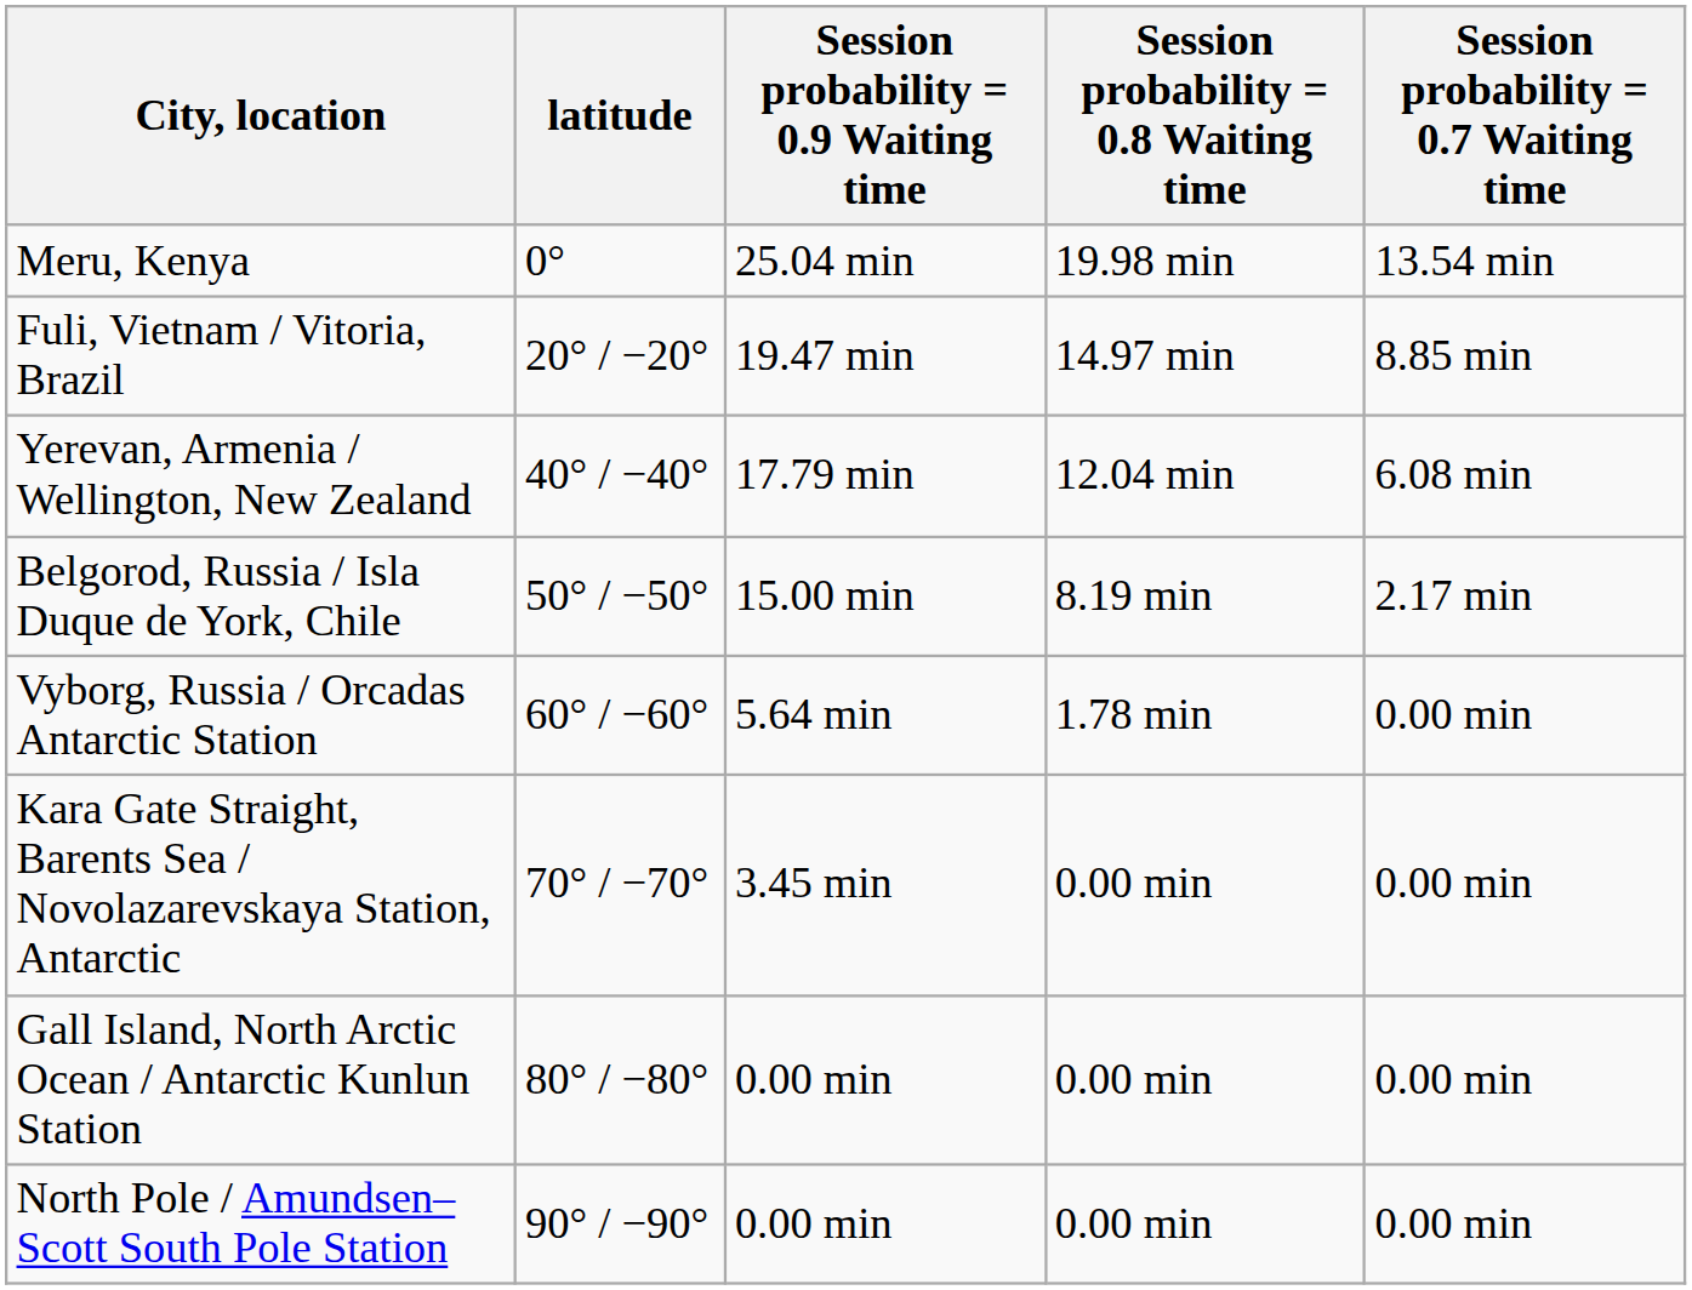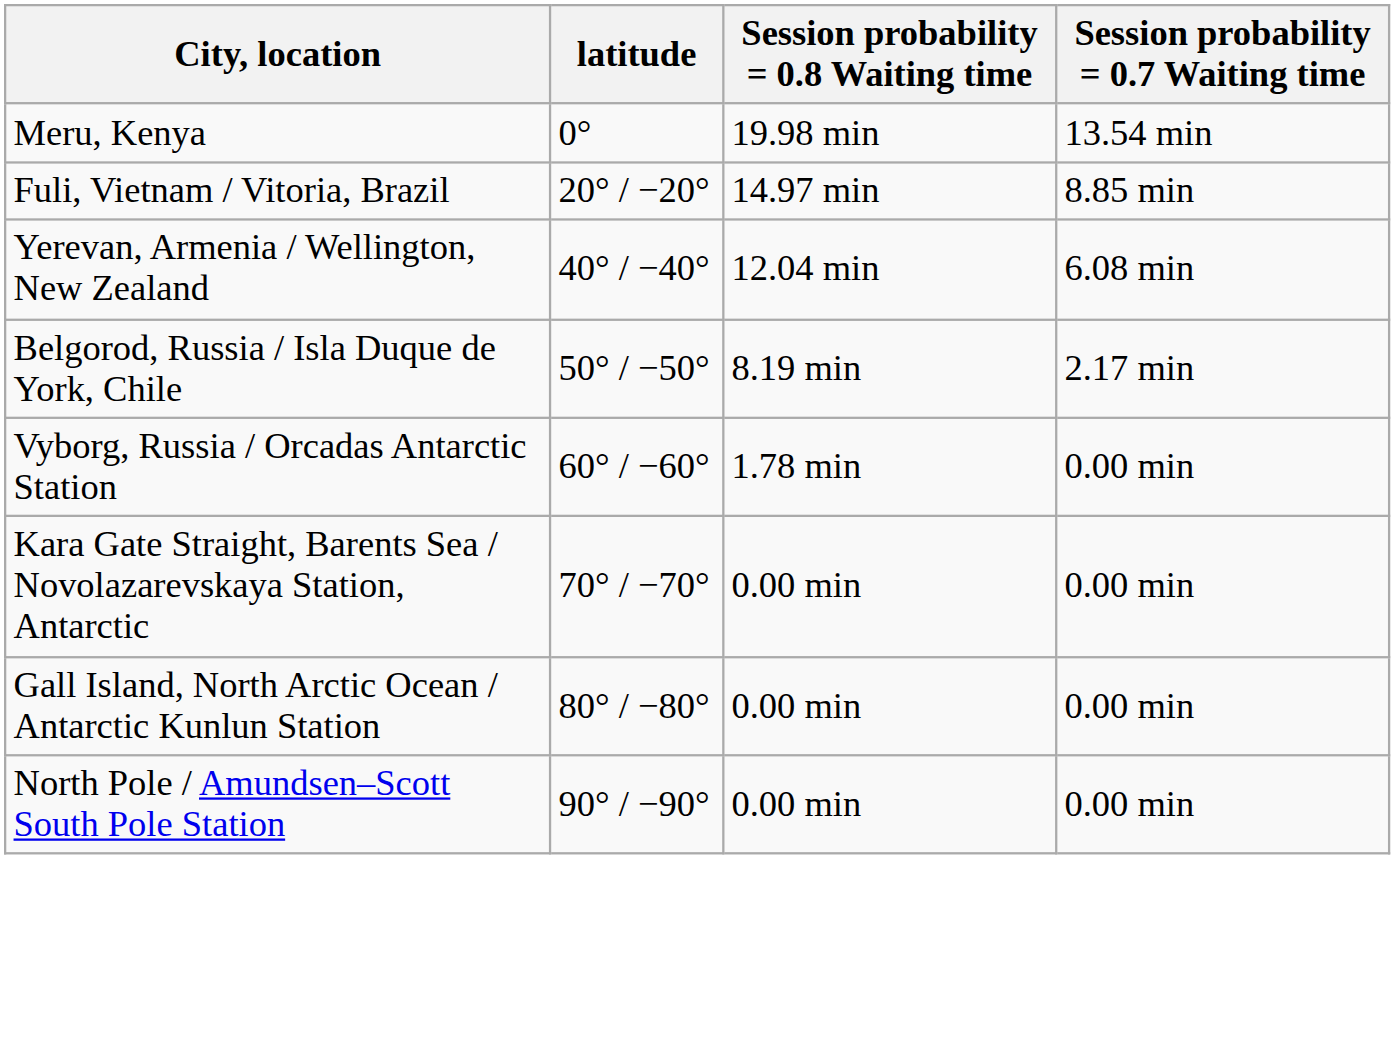- column: Session probability = 0.9 Waiting time | 25.04 min | 19.47 min | 17.79 min | 15.00 min | 5.64 min | 3.45 min | 0.00 min | 0.00 min
